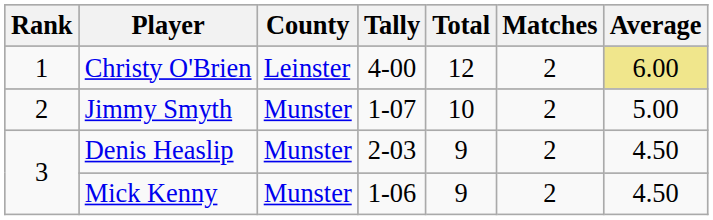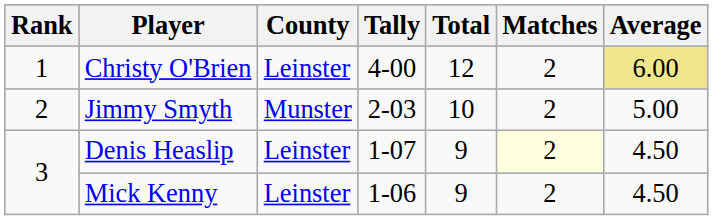Jimmy Smyth | Tally: 1-07 -> 2-03
Denis Heaslip | County: Munster -> Leinster
Denis Heaslip | Tally: 2-03 -> 1-07
Denis Heaslip | Matches: no background -> lightyellow background
Mick Kenny | County: Munster -> Leinster
